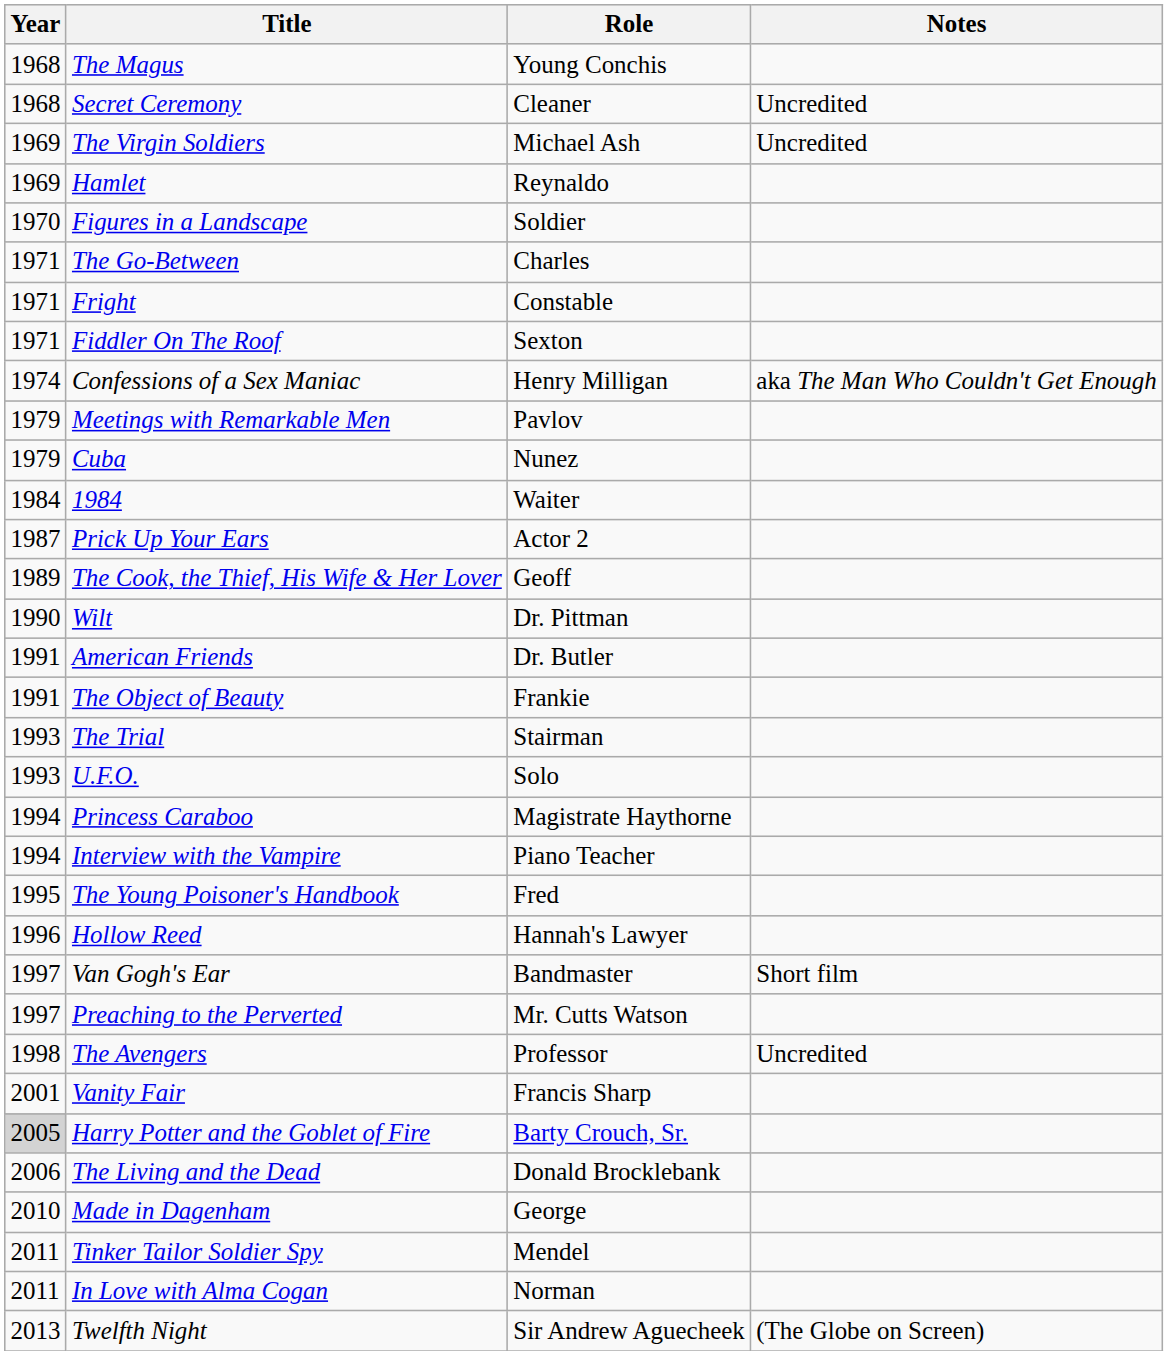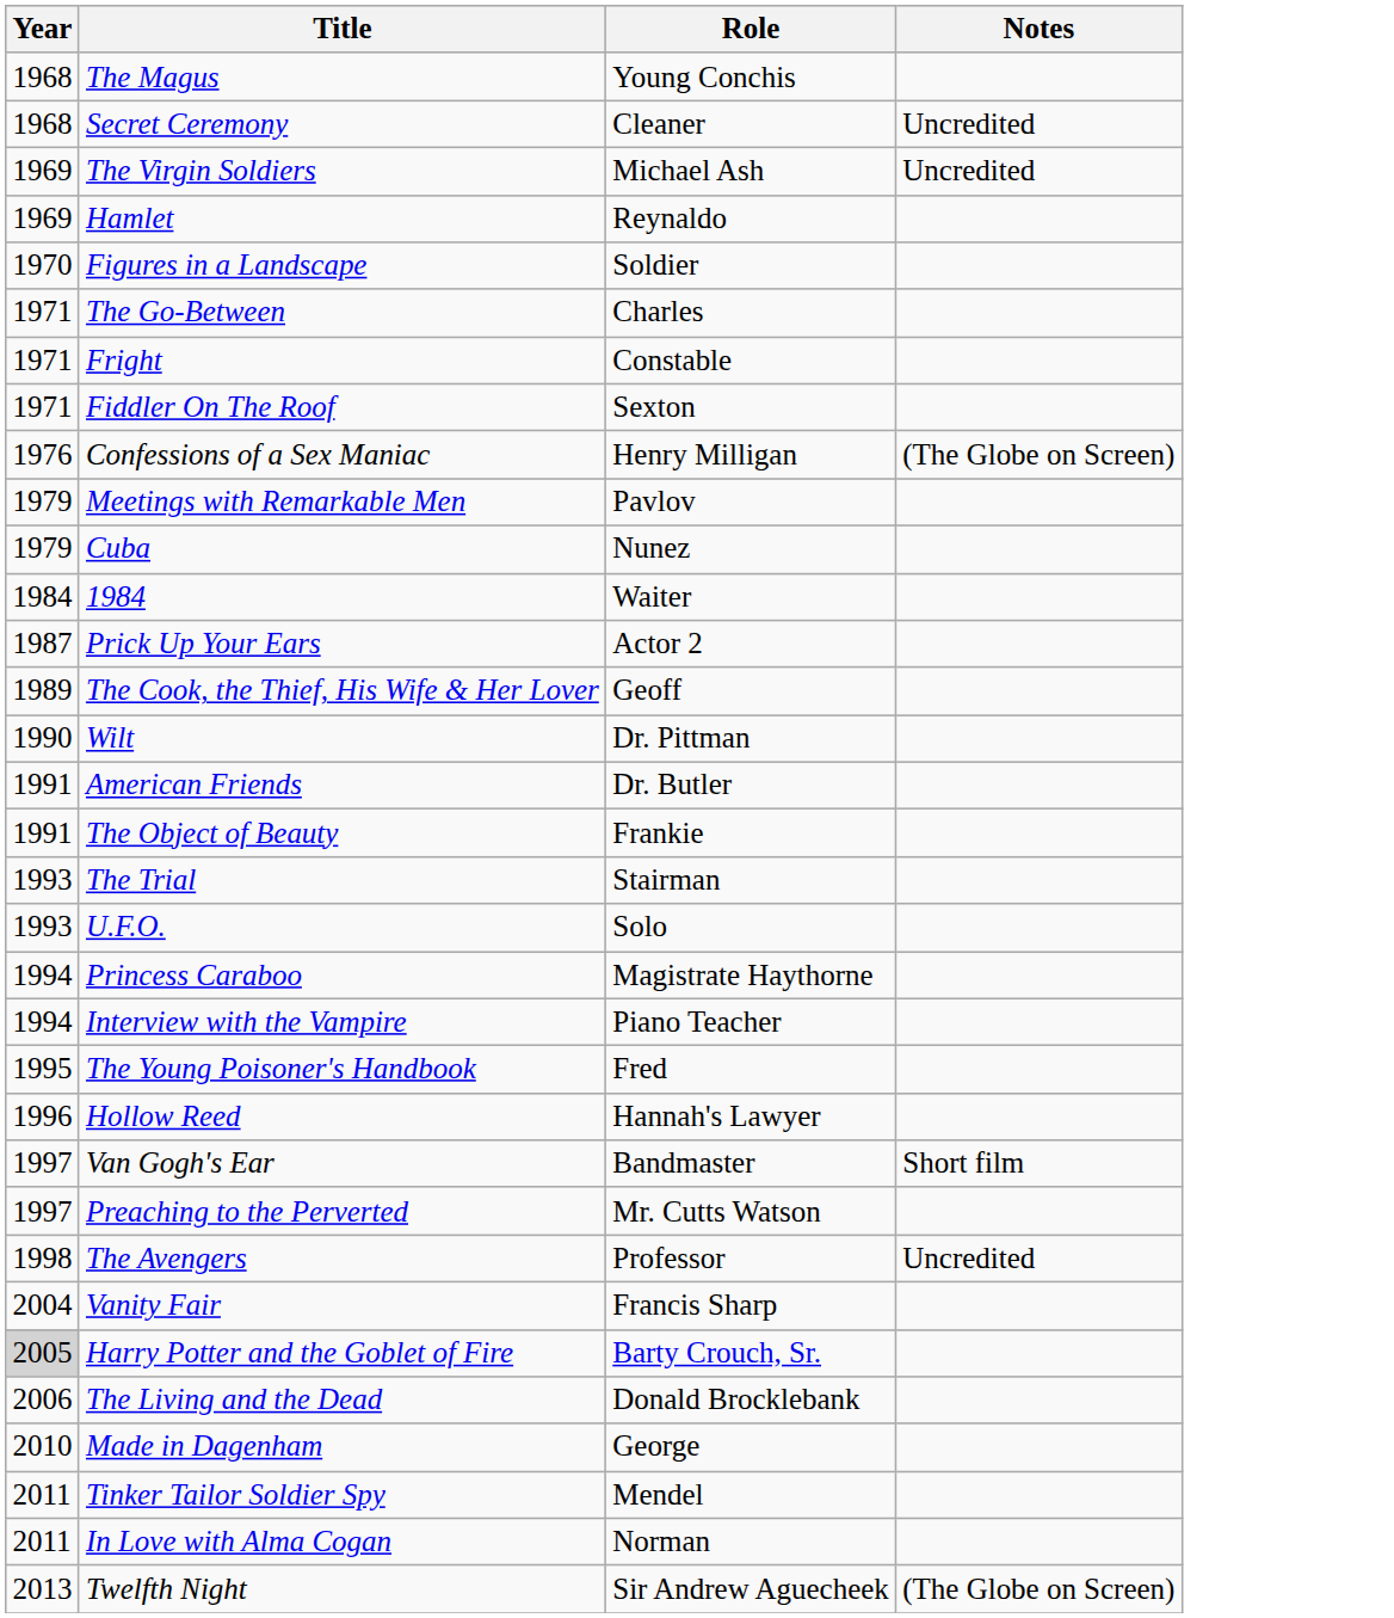Confessions of a Sex Maniac | Year: 1974 -> 1976
Confessions of a Sex Maniac | Notes: aka The Man Who Couldn't Get Enough -> (The Globe on Screen)
Vanity Fair | Year: 2001 -> 2004
